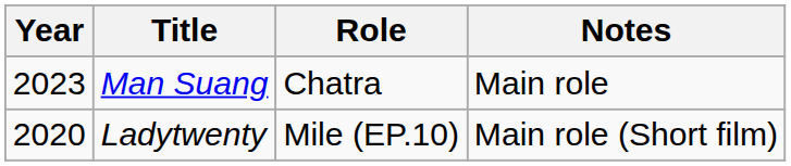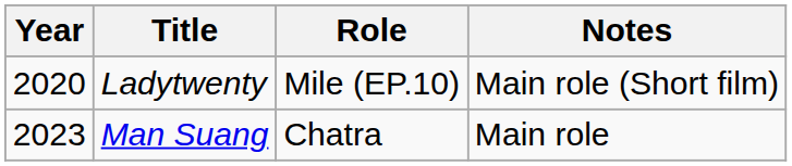rows swapped: Ladytwenty <-> Man Suang
